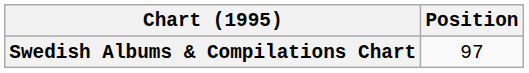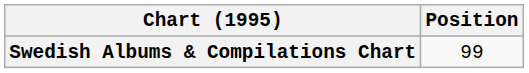Swedish Albums & Compilations Chart | Position: 97 -> 99
